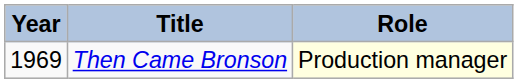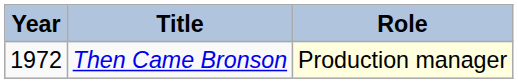Then Came Bronson | Year: 1969 -> 1972
